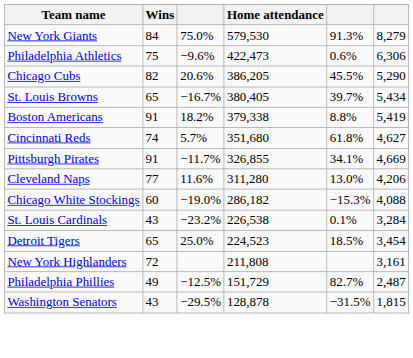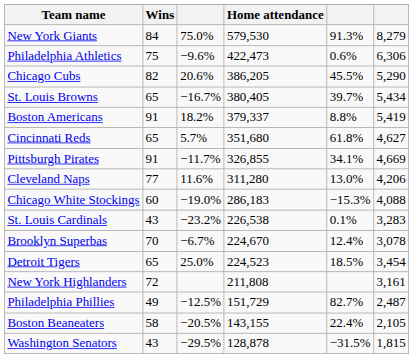Boston Americans | Home attendance: 379,338 -> 379,337
Cincinnati Reds | Wins: 74 -> 65
Chicago White Stockings | Home attendance: 286,182 -> 286,183
St. Louis Cardinals | column 6: 3,284 -> 3,283
+ row: Brooklyn Superbas | 70 | −6.7% | 224,670 | 12.4% | 3,078
+ row: Boston Beaneaters | 58 | −20.5% | 143,155 | 22.4% | 2,105
